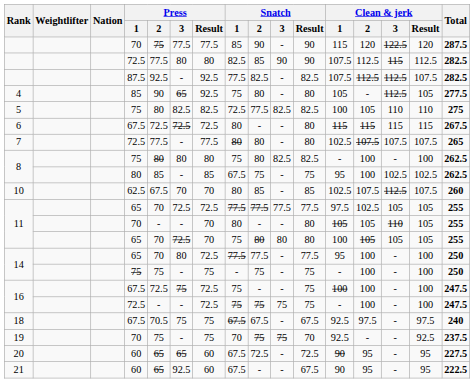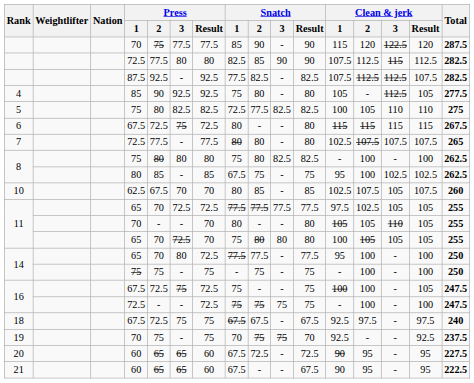4 | Press / 3: 65 -> 92.5
6 | Press / 3: 72.5 -> 75
10 | Clean & jerk / 3: 112.5 -> 105
16 / 67.5 | Clean & jerk / Result: 100 -> 105
18 | Press / 2: 70.5 -> 72.5
21 | Press / 3: 92.5 -> 65
